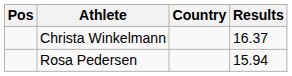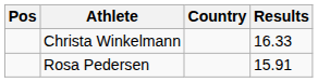Christa Winkelmann | Results: 16.37 -> 16.33
Rosa Pedersen | Results: 15.94 -> 15.91
